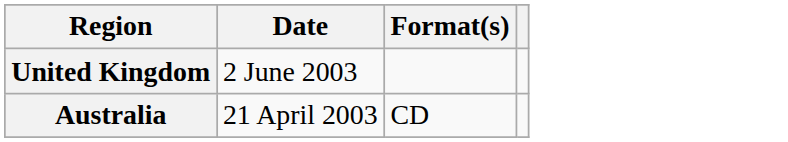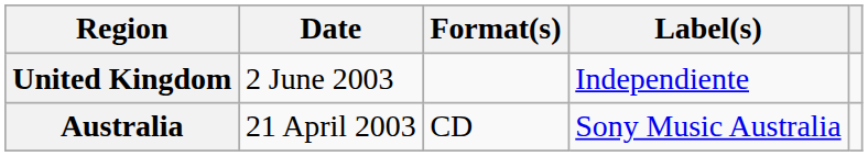+ column: Label(s) | Independiente | Sony Music Australia
